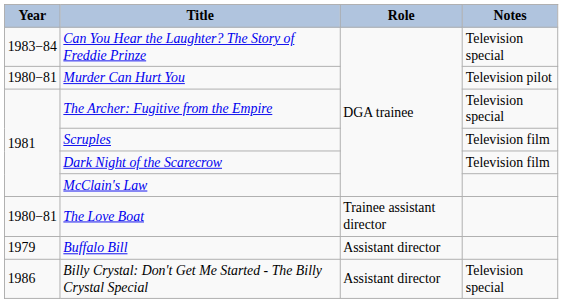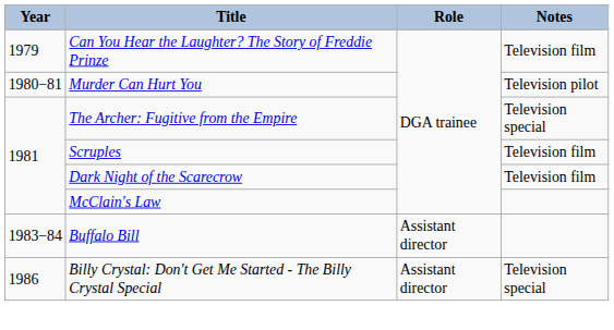Can You Hear the Laughter? The Story of Freddie Prinze | Year: 1983−84 -> 1979
Can You Hear the Laughter? The Story of Freddie Prinze | Notes: Television special -> Television film
- row: 1980−81 | The Love Boat | Trainee assistant director
Buffalo Bill | Year: 1979 -> 1983−84
